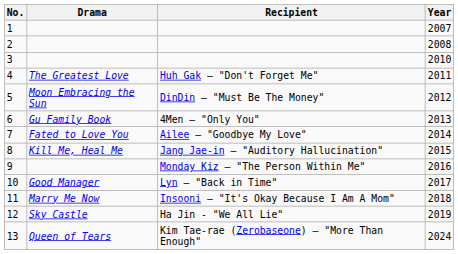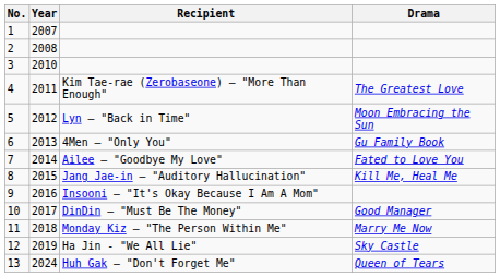columns swapped: Year <-> Drama
4 | Recipient: Huh Gak – "Don't Forget Me" -> Kim Tae-rae (Zerobaseone) – "More Than Enough"
5 | Recipient: DinDin – "Must Be The Money" -> Lyn – "Back in Time"
9 | Recipient: Monday Kiz – "The Person Within Me" -> Insooni – "It's Okay Because I Am A Mom"
10 | Recipient: Lyn – "Back in Time" -> DinDin – "Must Be The Money"
11 | Recipient: Insooni – "It's Okay Because I Am A Mom" -> Monday Kiz – "The Person Within Me"
13 | Recipient: Kim Tae-rae (Zerobaseone) – "More Than Enough" -> Huh Gak – "Don't Forget Me"
